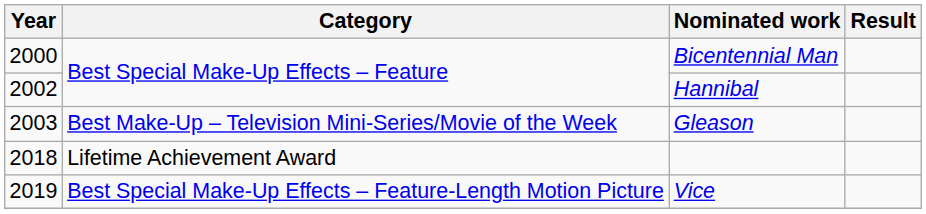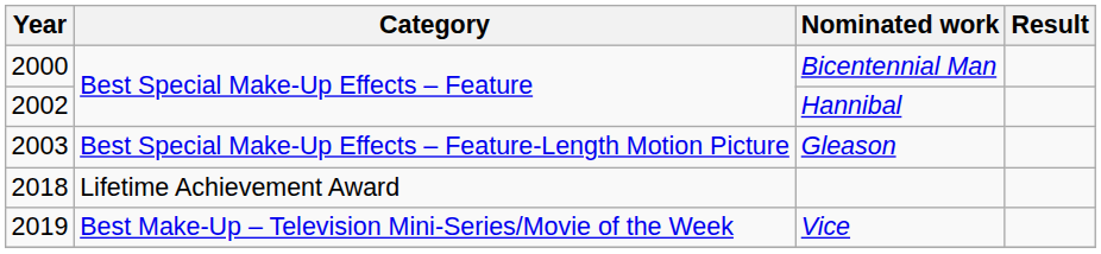Gleason | Category: Best Make-Up – Television Mini-Series/Movie of the Week -> Best Special Make-Up Effects – Feature-Length Motion Picture
Vice | Category: Best Special Make-Up Effects – Feature-Length Motion Picture -> Best Make-Up – Television Mini-Series/Movie of the Week
